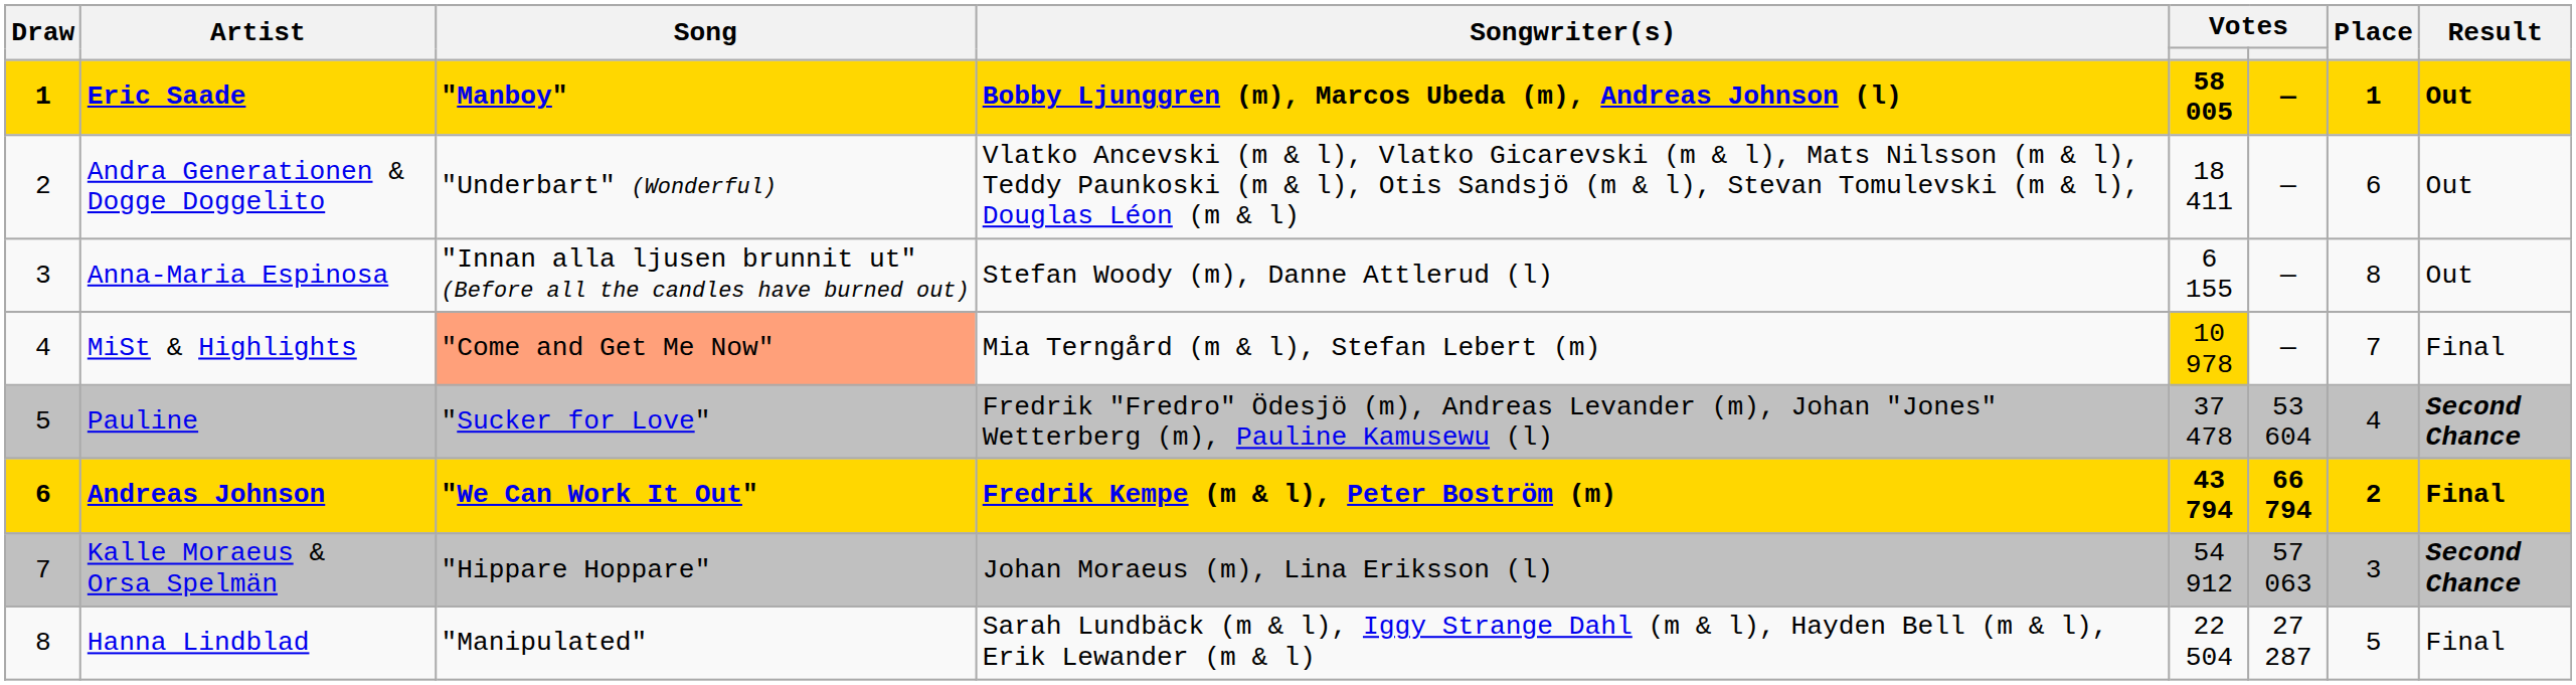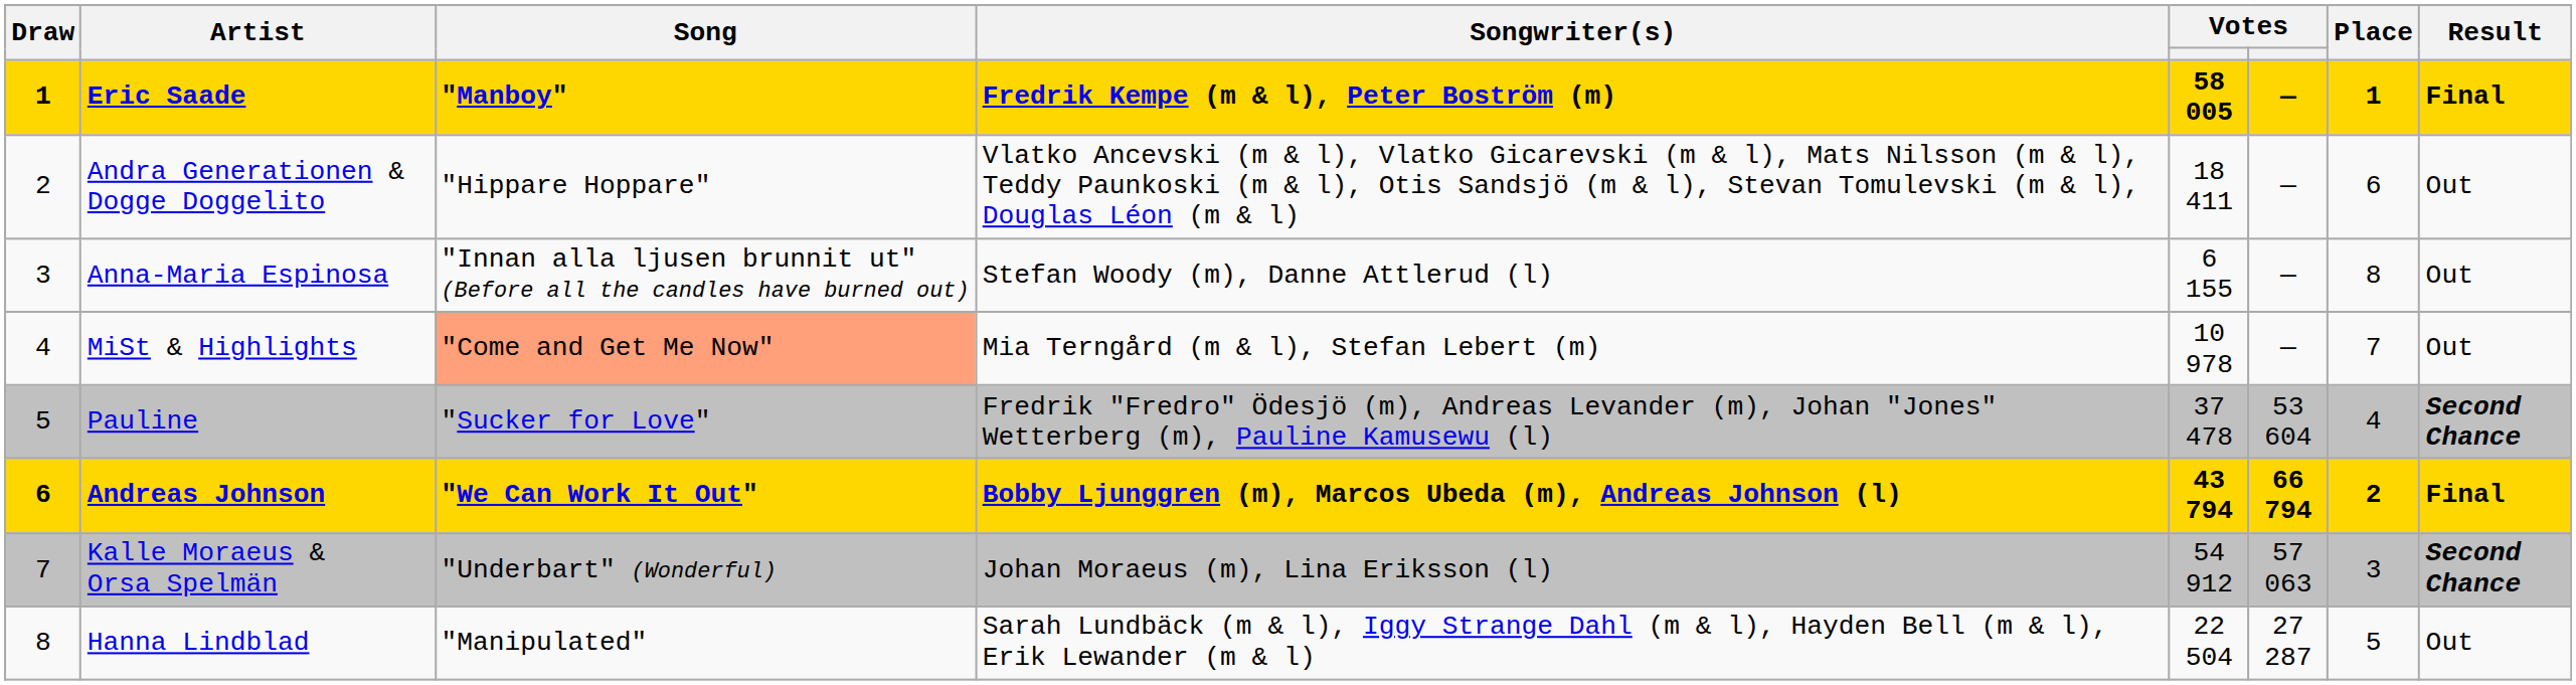Eric Saade | Songwriter(s): Bobby Ljunggren (m), Marcos Ubeda (m), Andreas Johnson (l) -> Fredrik Kempe (m & l), Peter Boström (m)
Eric Saade | Result: Out -> Final
Andra Generationen & Dogge Doggelito | Song: "Underbart" (Wonderful) -> "Hippare Hoppare"
MiSt & Highlights | column 5: gold background -> no background
MiSt & Highlights | Result: Final -> Out
Andreas Johnson | Songwriter(s): Fredrik Kempe (m & l), Peter Boström (m) -> Bobby Ljunggren (m), Marcos Ubeda (m), Andreas Johnson (l)
Kalle Moraeus & Orsa Spelmän | Song: "Hippare Hoppare" -> "Underbart" (Wonderful)
Hanna Lindblad | Result: Final -> Out
